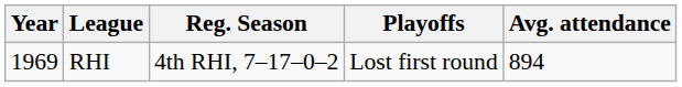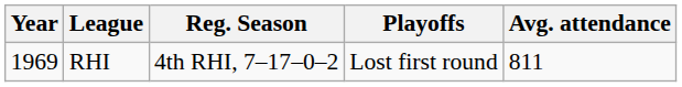RHI | Avg. attendance: 894 -> 811
